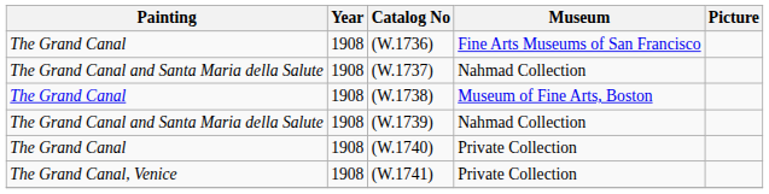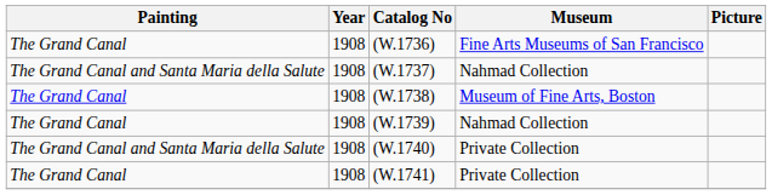(W.1739) | Painting: The Grand Canal and Santa Maria della Salute -> The Grand Canal
(W.1740) | Painting: The Grand Canal -> The Grand Canal and Santa Maria della Salute
(W.1741) | Painting: The Grand Canal, Venice -> The Grand Canal
